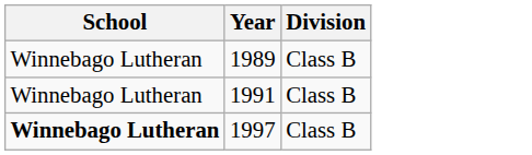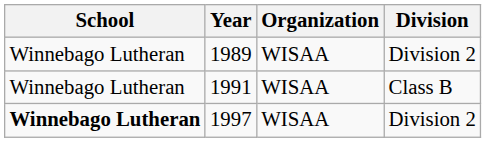+ column: Organization | WISAA | WISAA | WISAA
1989 | Division: Class B -> Division 2
1997 | Division: Class B -> Division 2
